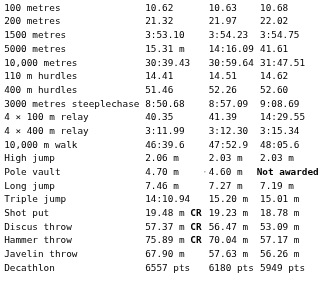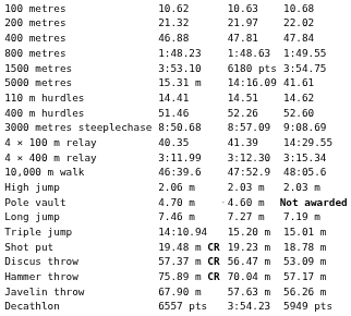+ row: 400 metres | 46.88 | 47.81 | 47.84
+ row: 800 metres | 1:48.23 | 1:48.63 | 1:49.55
1500 metres | column 5: 3:54.23 -> 6180 pts
- row: 10,000 metres | 30:39.43 | 30:59.64 | 31:47.51
Decathlon | column 5: 6180 pts -> 3:54.23
